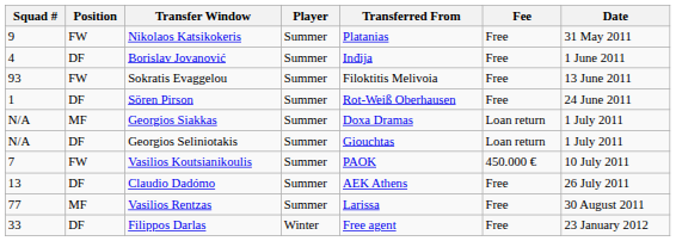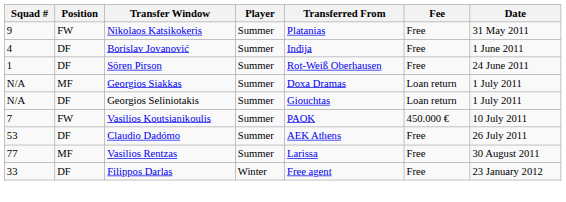- row: 93 | FW | Sokratis Evaggelou | Summer | Filoktitis Melivoia | Free | 13 June 2011
Claudio Dadómo | Squad #: 13 -> 53
